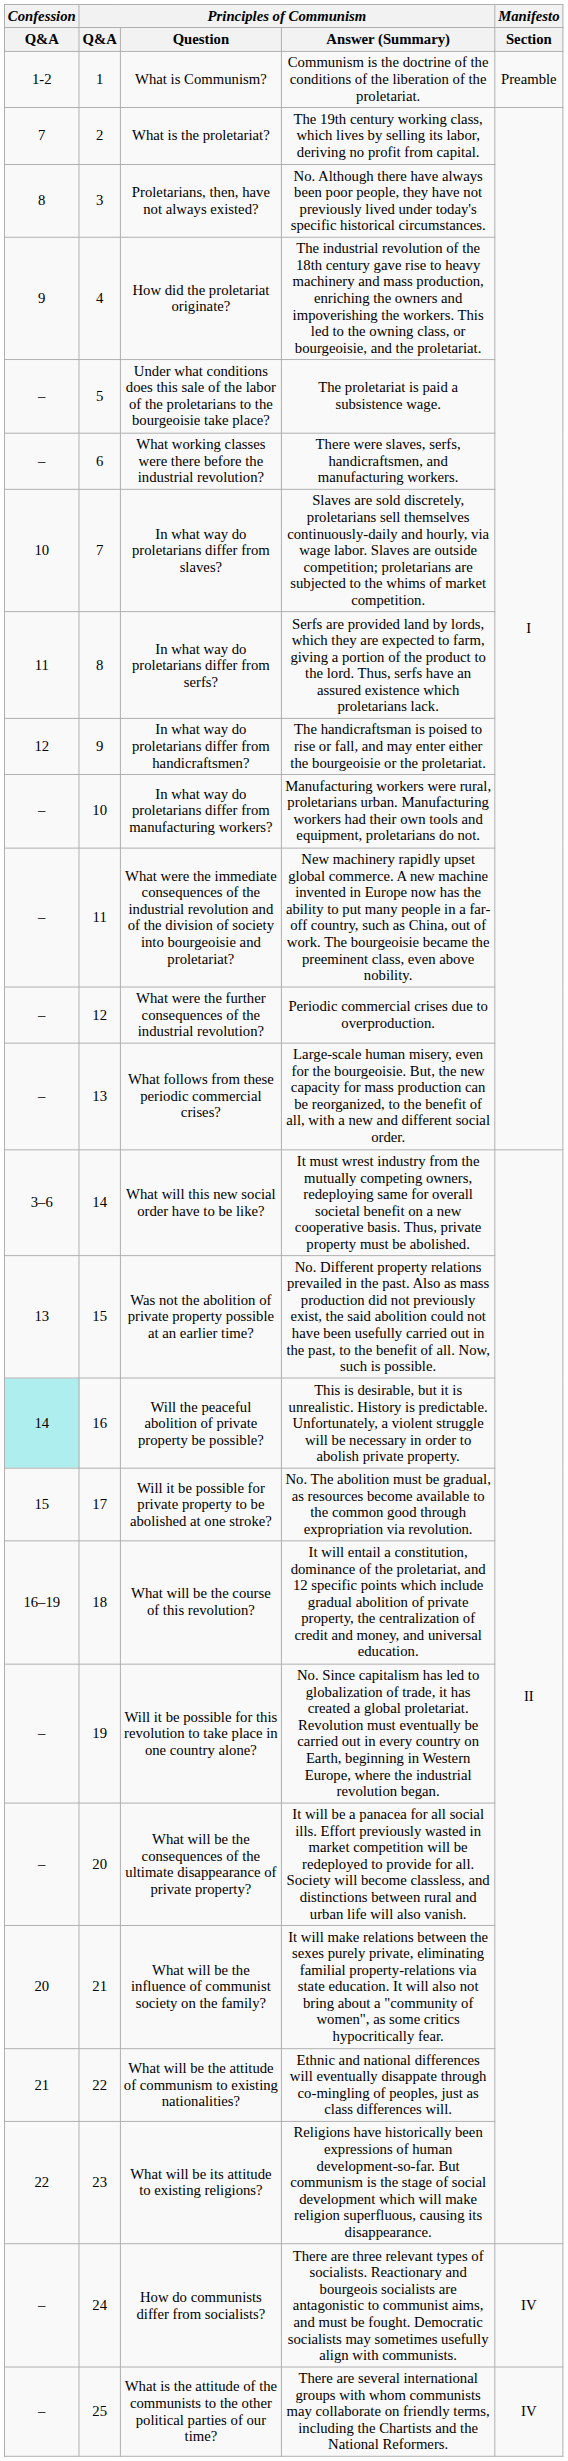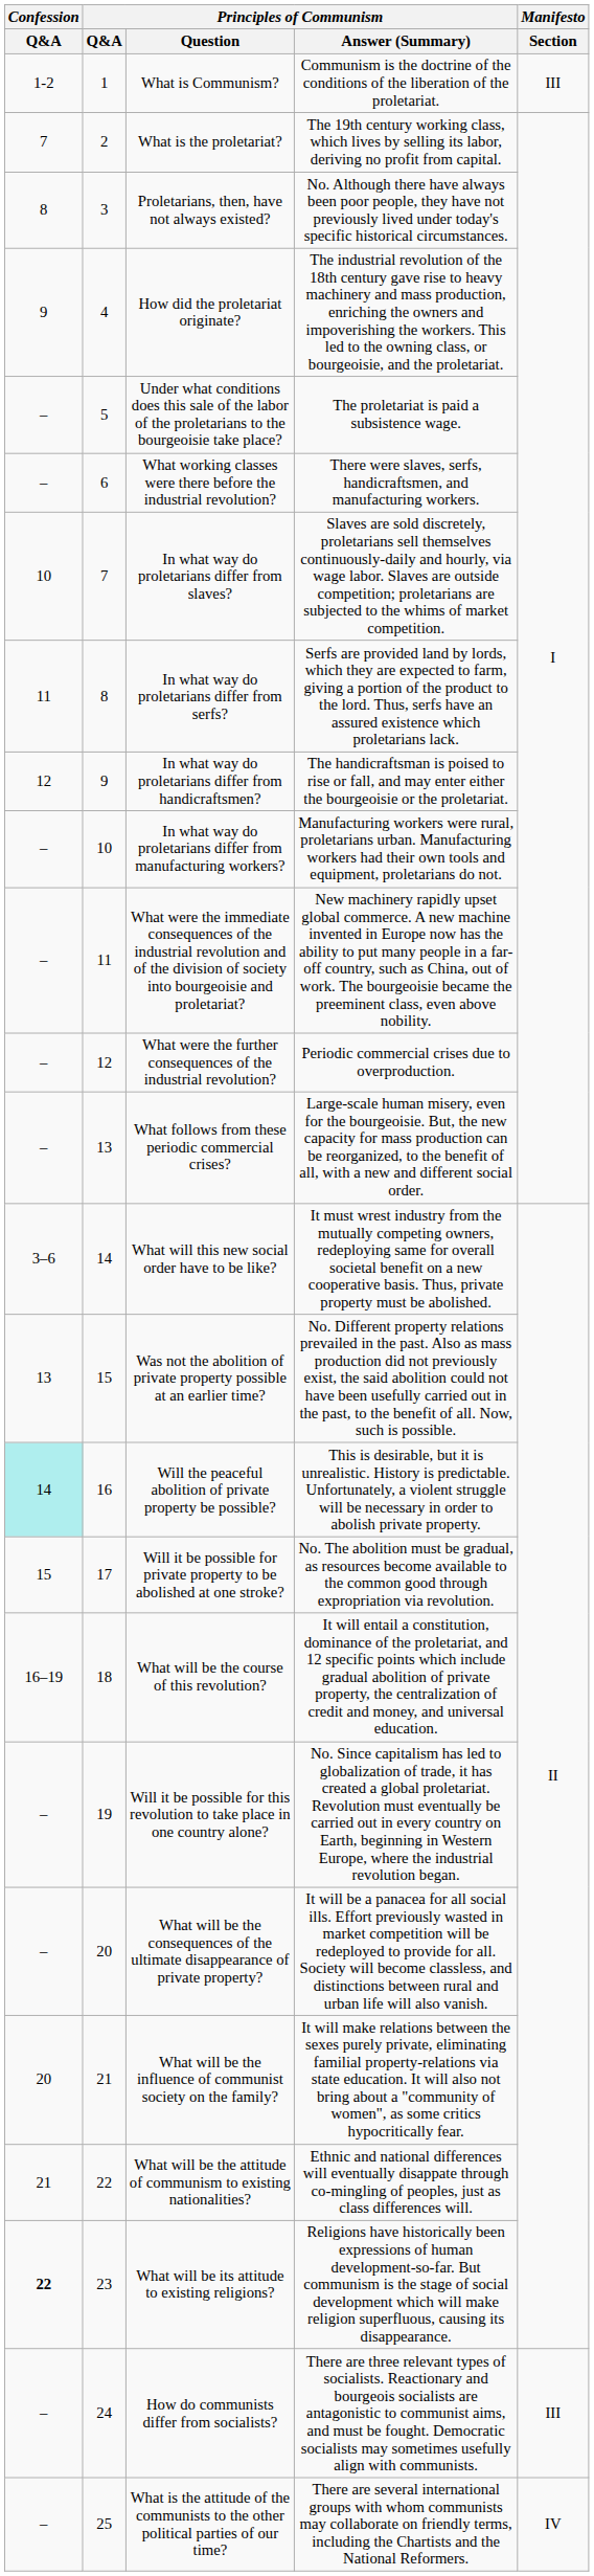What is Communism? | Manifesto / Section: Preamble -> III
What will be its attitude to existing religions? | Confession / Q&A: normal -> bold
How do communists differ from socialists? | Manifesto / Section: IV -> III
